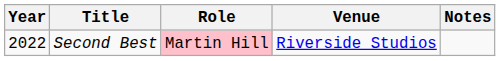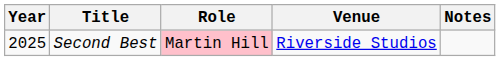Second Best | Year: 2022 -> 2025
